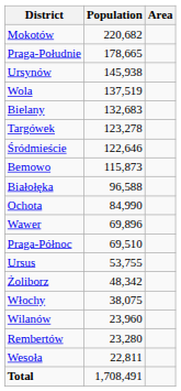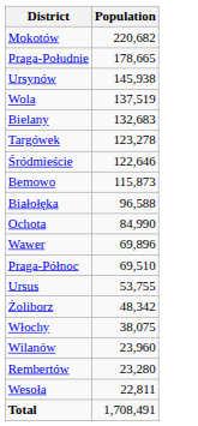- column: Area
